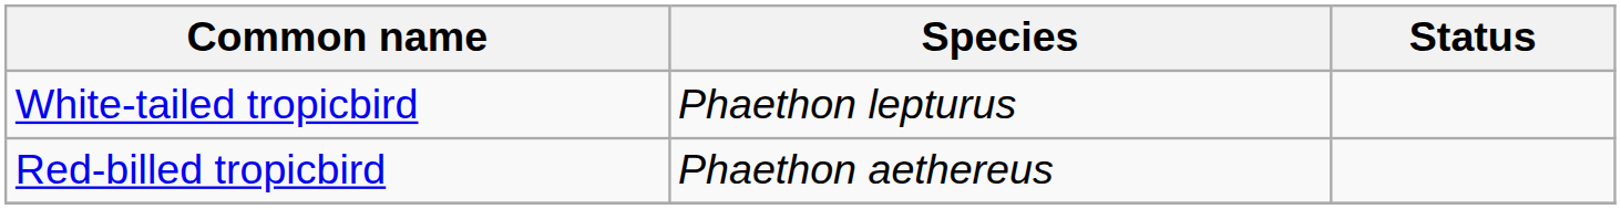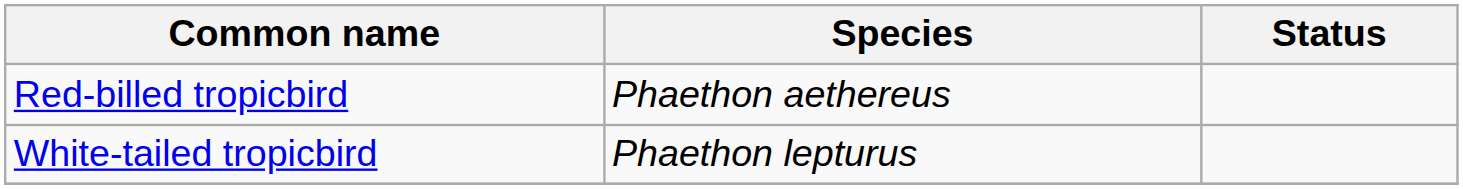rows swapped: White-tailed tropicbird <-> Red-billed tropicbird
